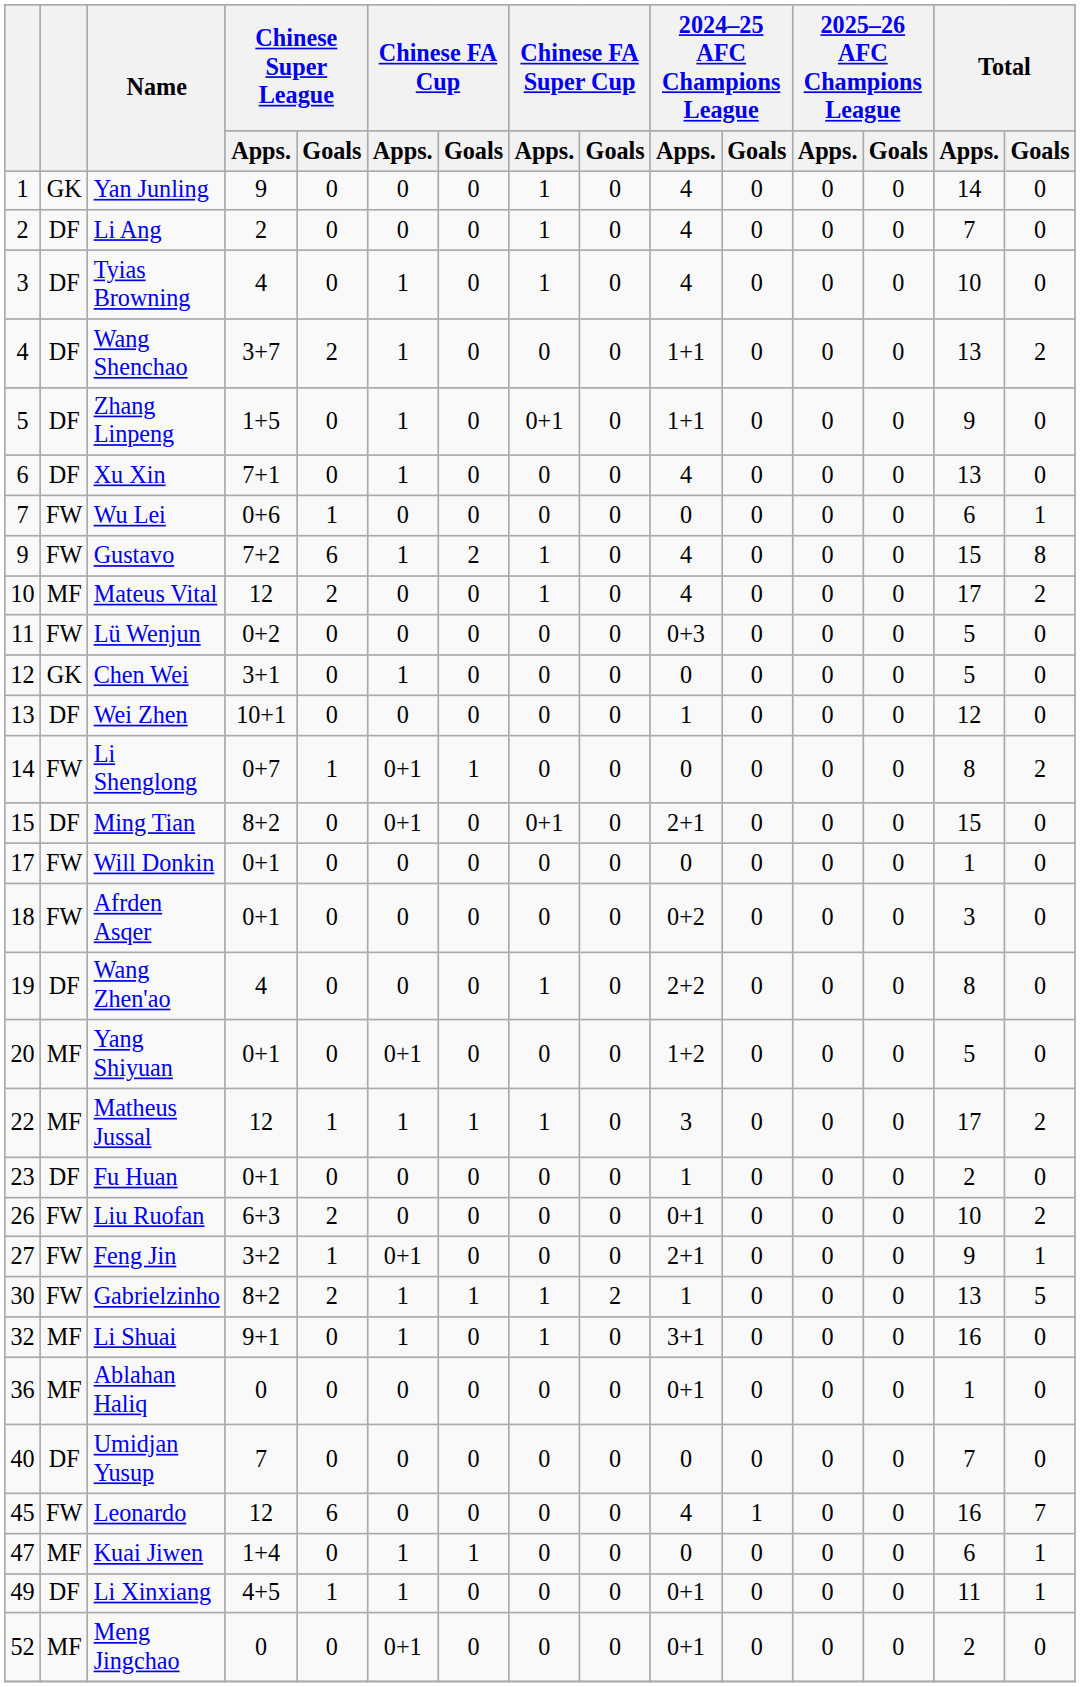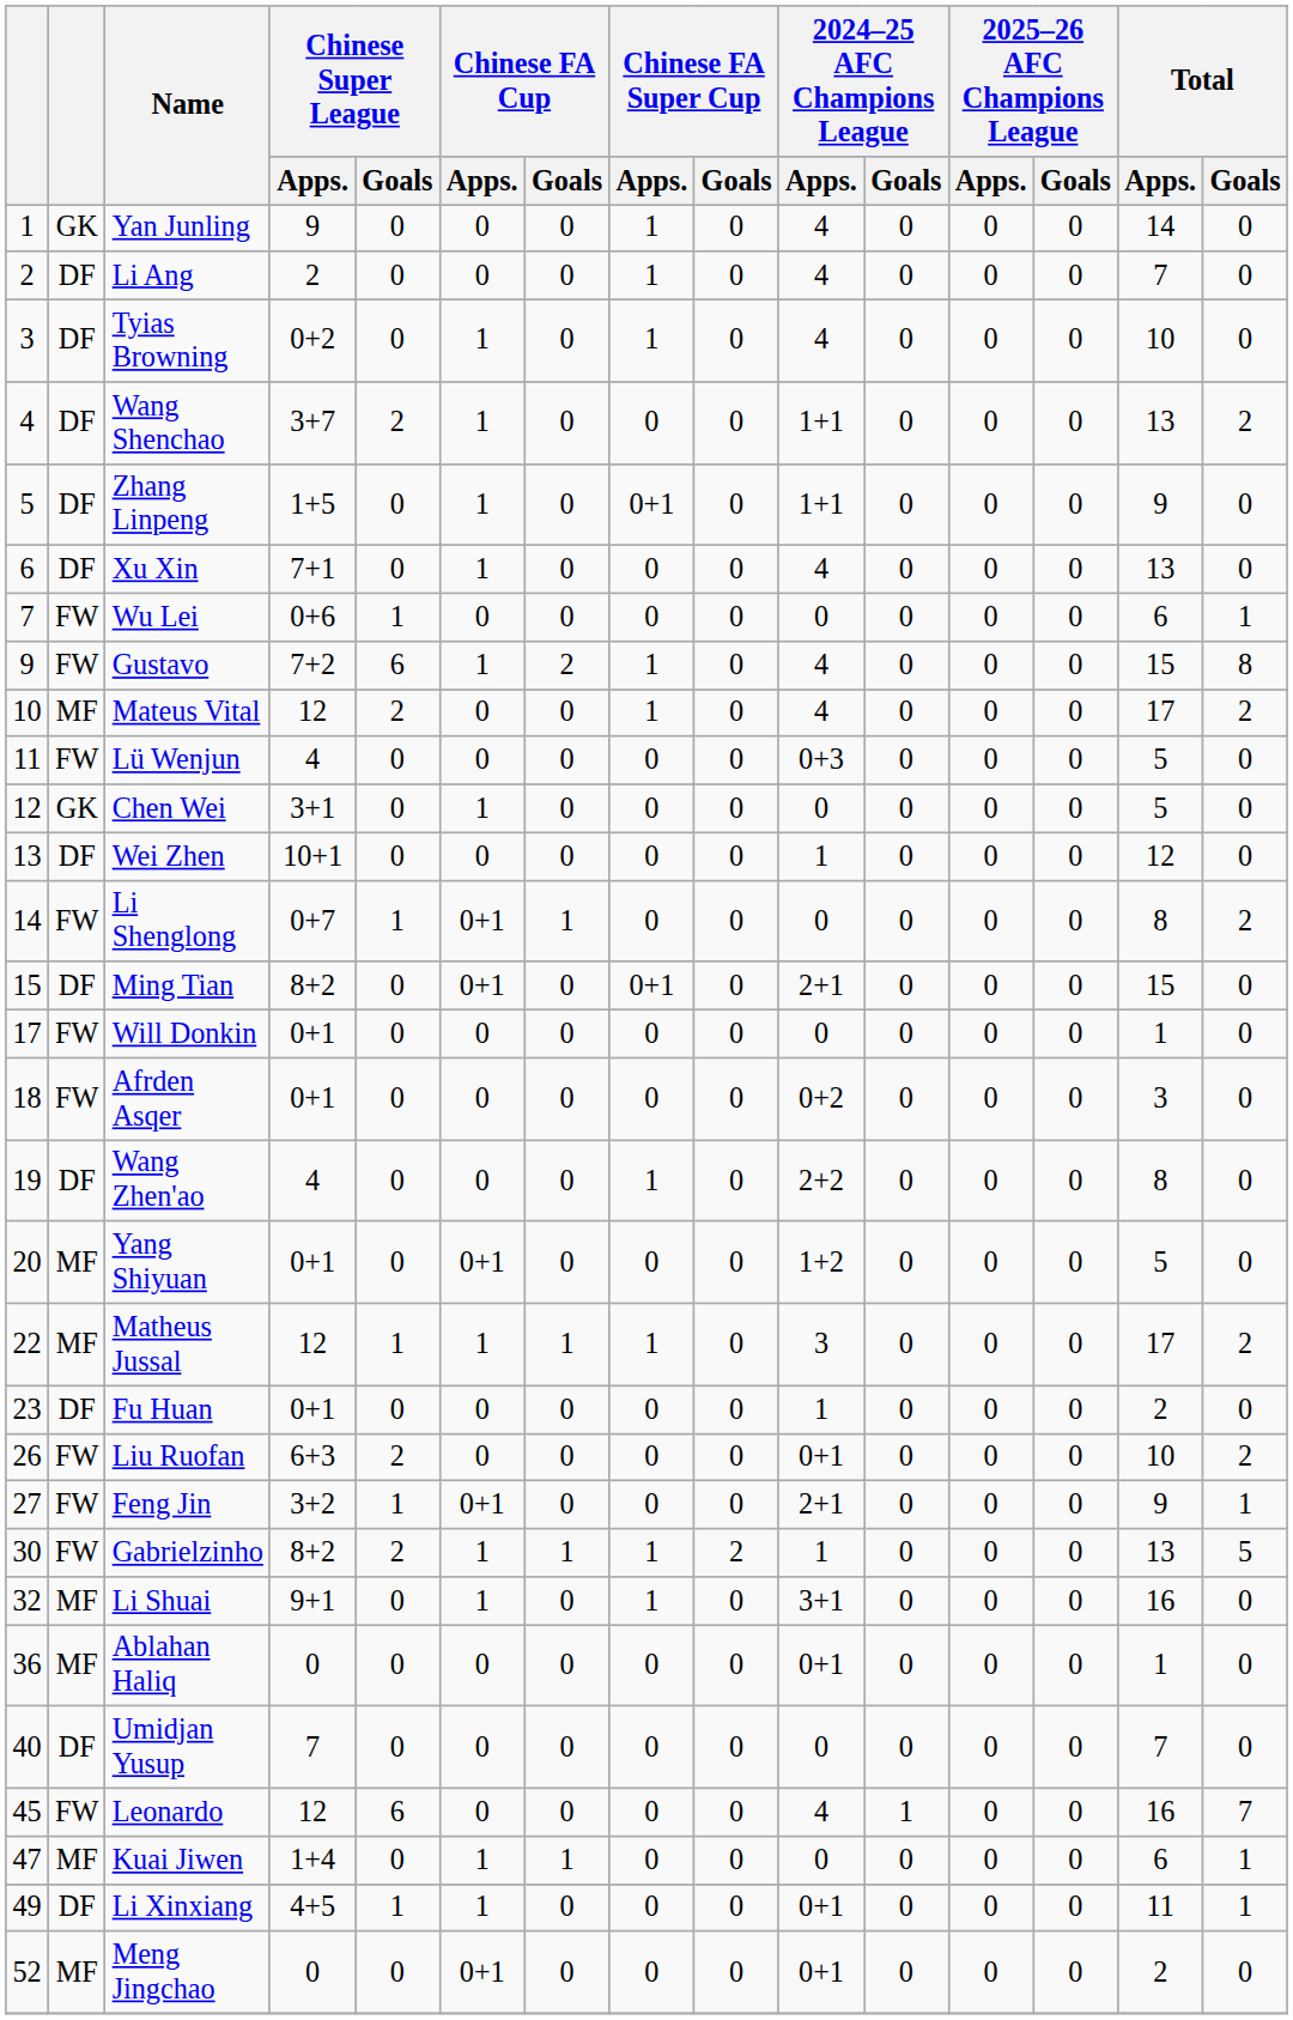Tyias Browning | Chinese Super League / Apps.: 4 -> 0+2
Lü Wenjun | Chinese Super League / Apps.: 0+2 -> 4
